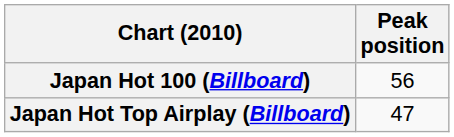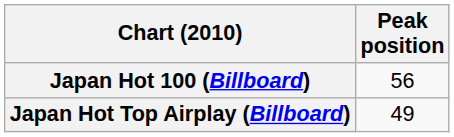Japan Hot Top Airplay (Billboard) | Peak position: 47 -> 49
